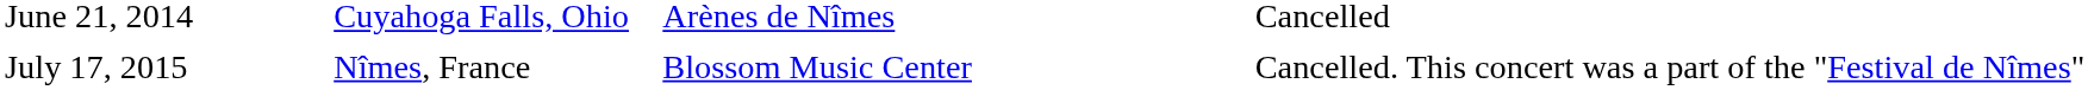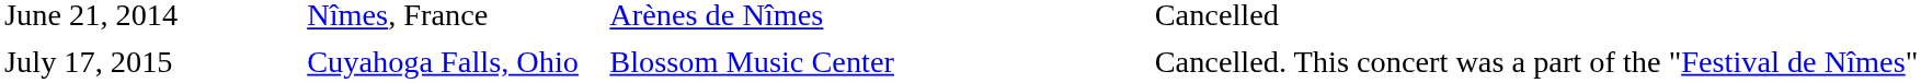June 21, 2014 | column 2: Cuyahoga Falls, Ohio -> Nîmes, France
July 17, 2015 | column 2: Nîmes, France -> Cuyahoga Falls, Ohio
